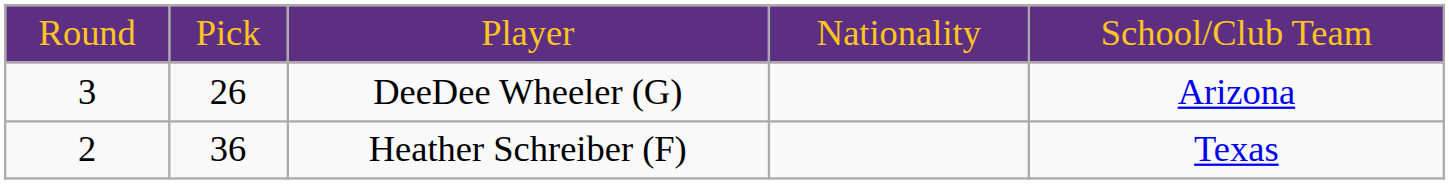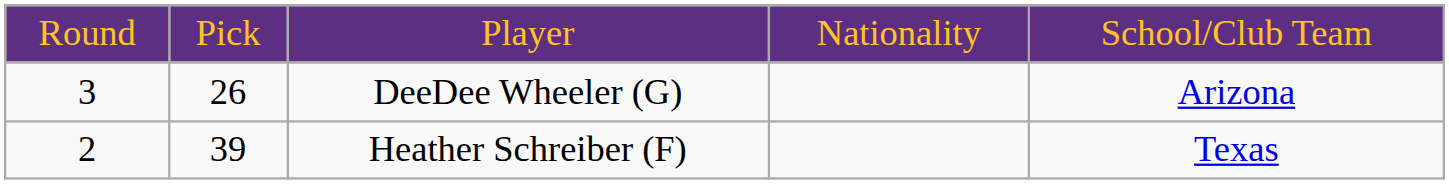Heather Schreiber (F) | column 2: 36 -> 39
